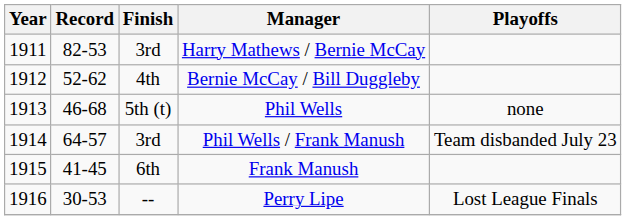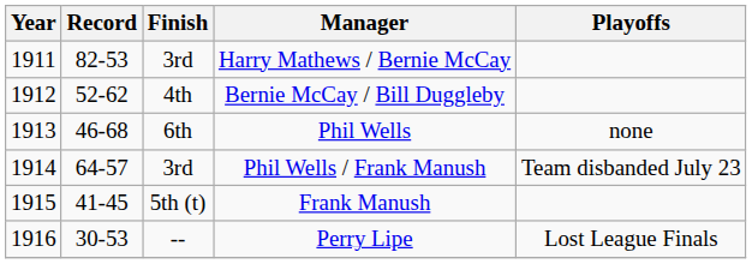Phil Wells | Finish: 5th (t) -> 6th
Frank Manush | Finish: 6th -> 5th (t)
